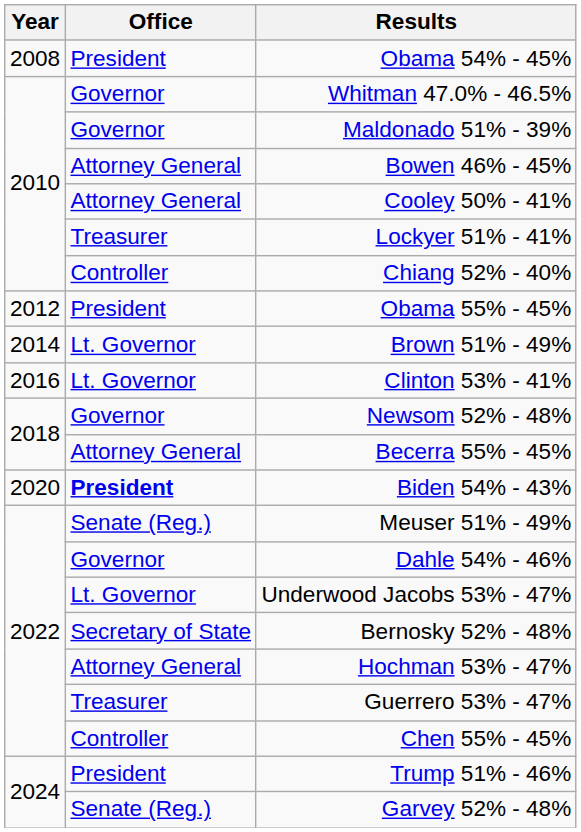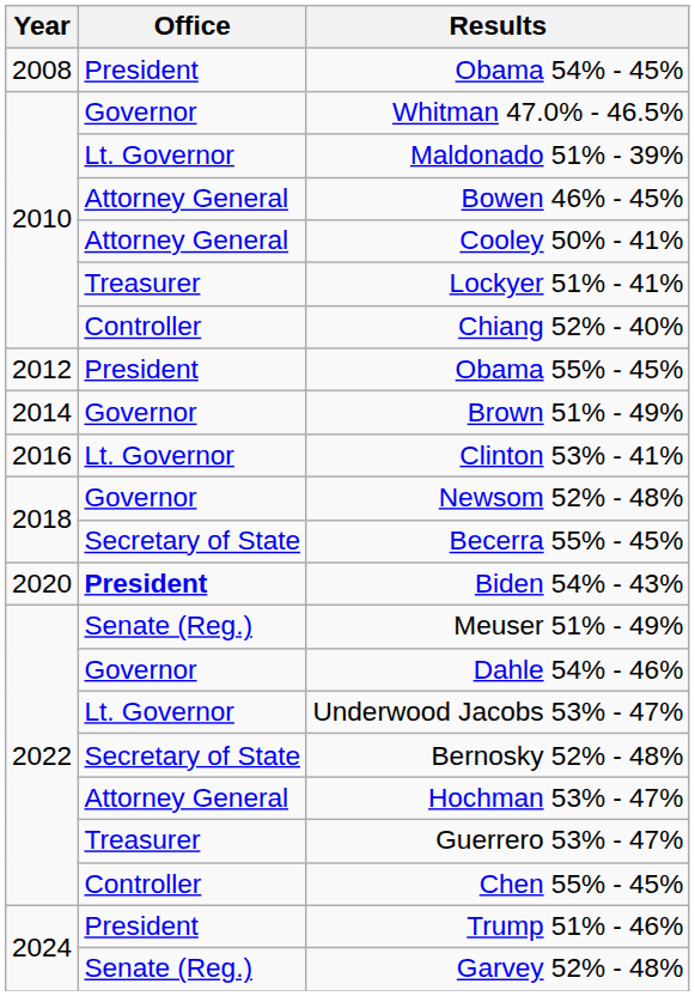Maldonado 51% - 39% | Office: Governor -> Lt. Governor
Brown 51% - 49% | Office: Lt. Governor -> Governor
Becerra 55% - 45% | Office: Attorney General -> Secretary of State
